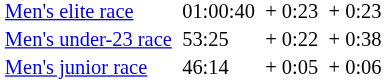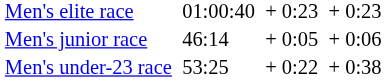rows swapped: Men's under-23 race <-> Men's junior race
